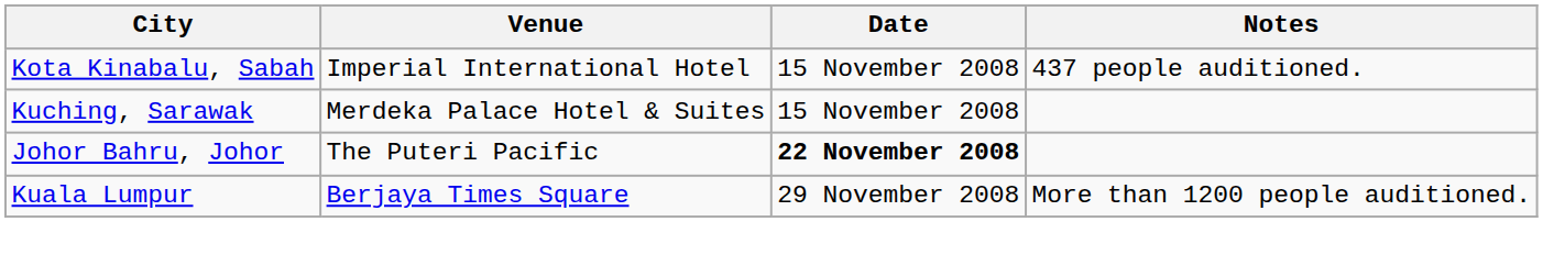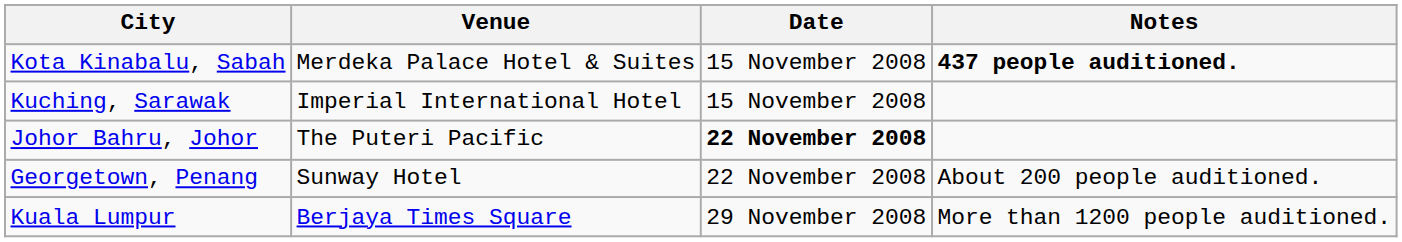Kota Kinabalu, Sabah | Venue: Imperial International Hotel -> Merdeka Palace Hotel & Suites
Kota Kinabalu, Sabah | Notes: normal -> bold
Kuching, Sarawak | Venue: Merdeka Palace Hotel & Suites -> Imperial International Hotel
+ row: Georgetown, Penang | Sunway Hotel | 22 November 2008 | About 200 people auditioned.
